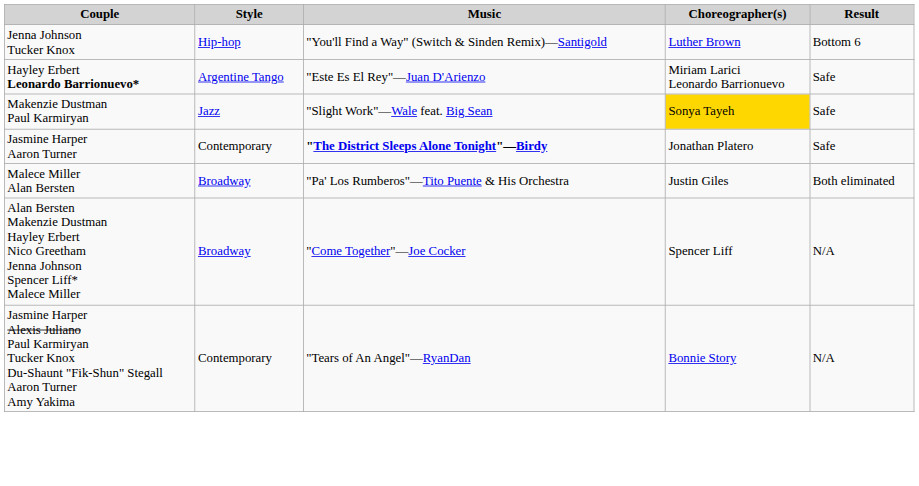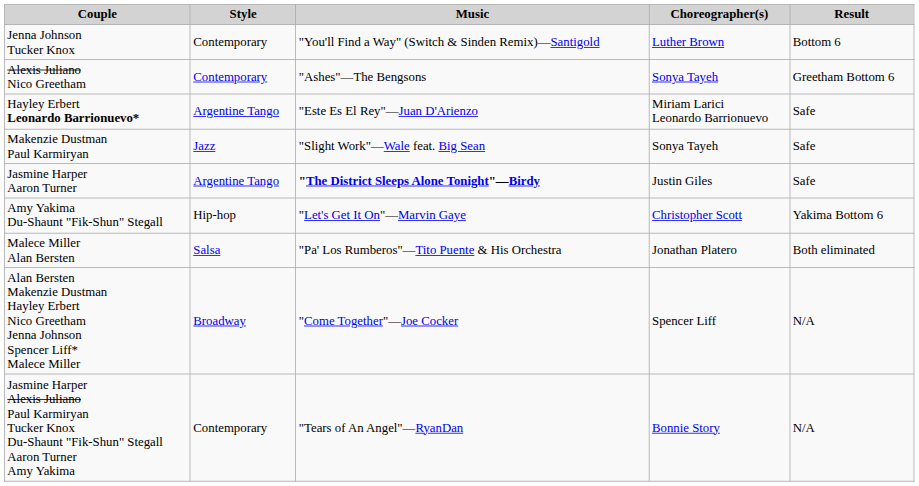Jenna Johnson Tucker Knox | Style: Hip-hop -> Contemporary
+ row: Alexis Juliano Nico Greetham | Contemporary | "Ashes"—The Bengsons | Sonya Tayeh | Greetham Bottom 6
Makenzie Dustman Paul Karmiryan | Choreographer(s): gold background -> no background
Jasmine Harper Aaron Turner | Style: Contemporary -> Argentine Tango
Jasmine Harper Aaron Turner | Choreographer(s): Jonathan Platero -> Justin Giles
+ row: Amy Yakima Du-Shaunt "Fik-Shun" Stegall | Hip-hop | "Let's Get It On"—Marvin Gaye | Christopher Scott | Yakima Bottom 6
Malece Miller Alan Bersten | Style: Broadway -> Salsa
Malece Miller Alan Bersten | Choreographer(s): Justin Giles -> Jonathan Platero
